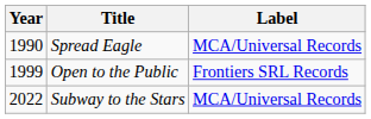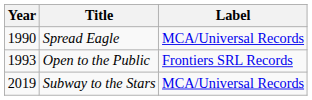Open to the Public | Year: 1999 -> 1993
Subway to the Stars | Year: 2022 -> 2019
